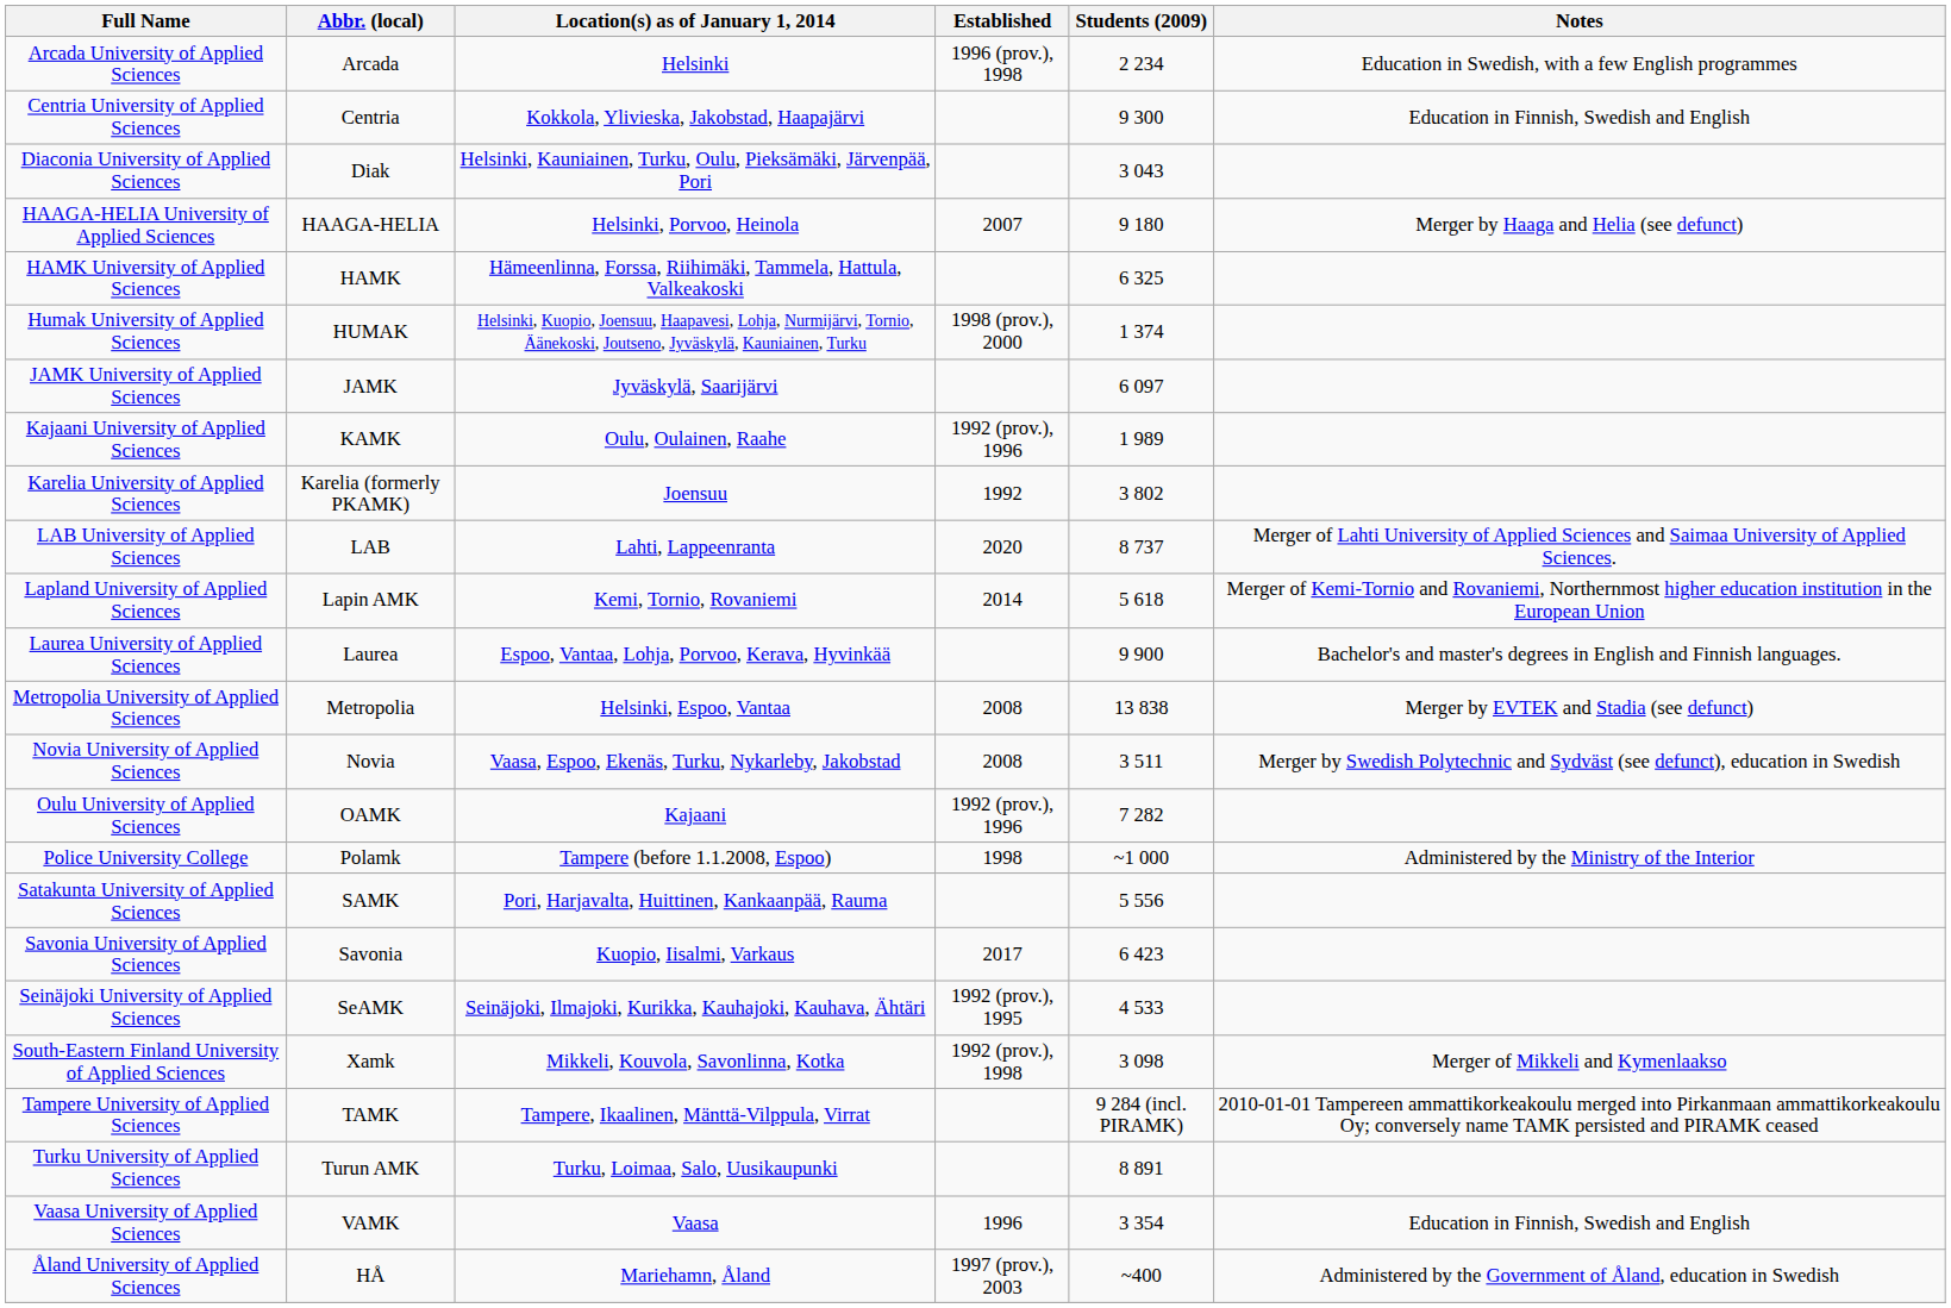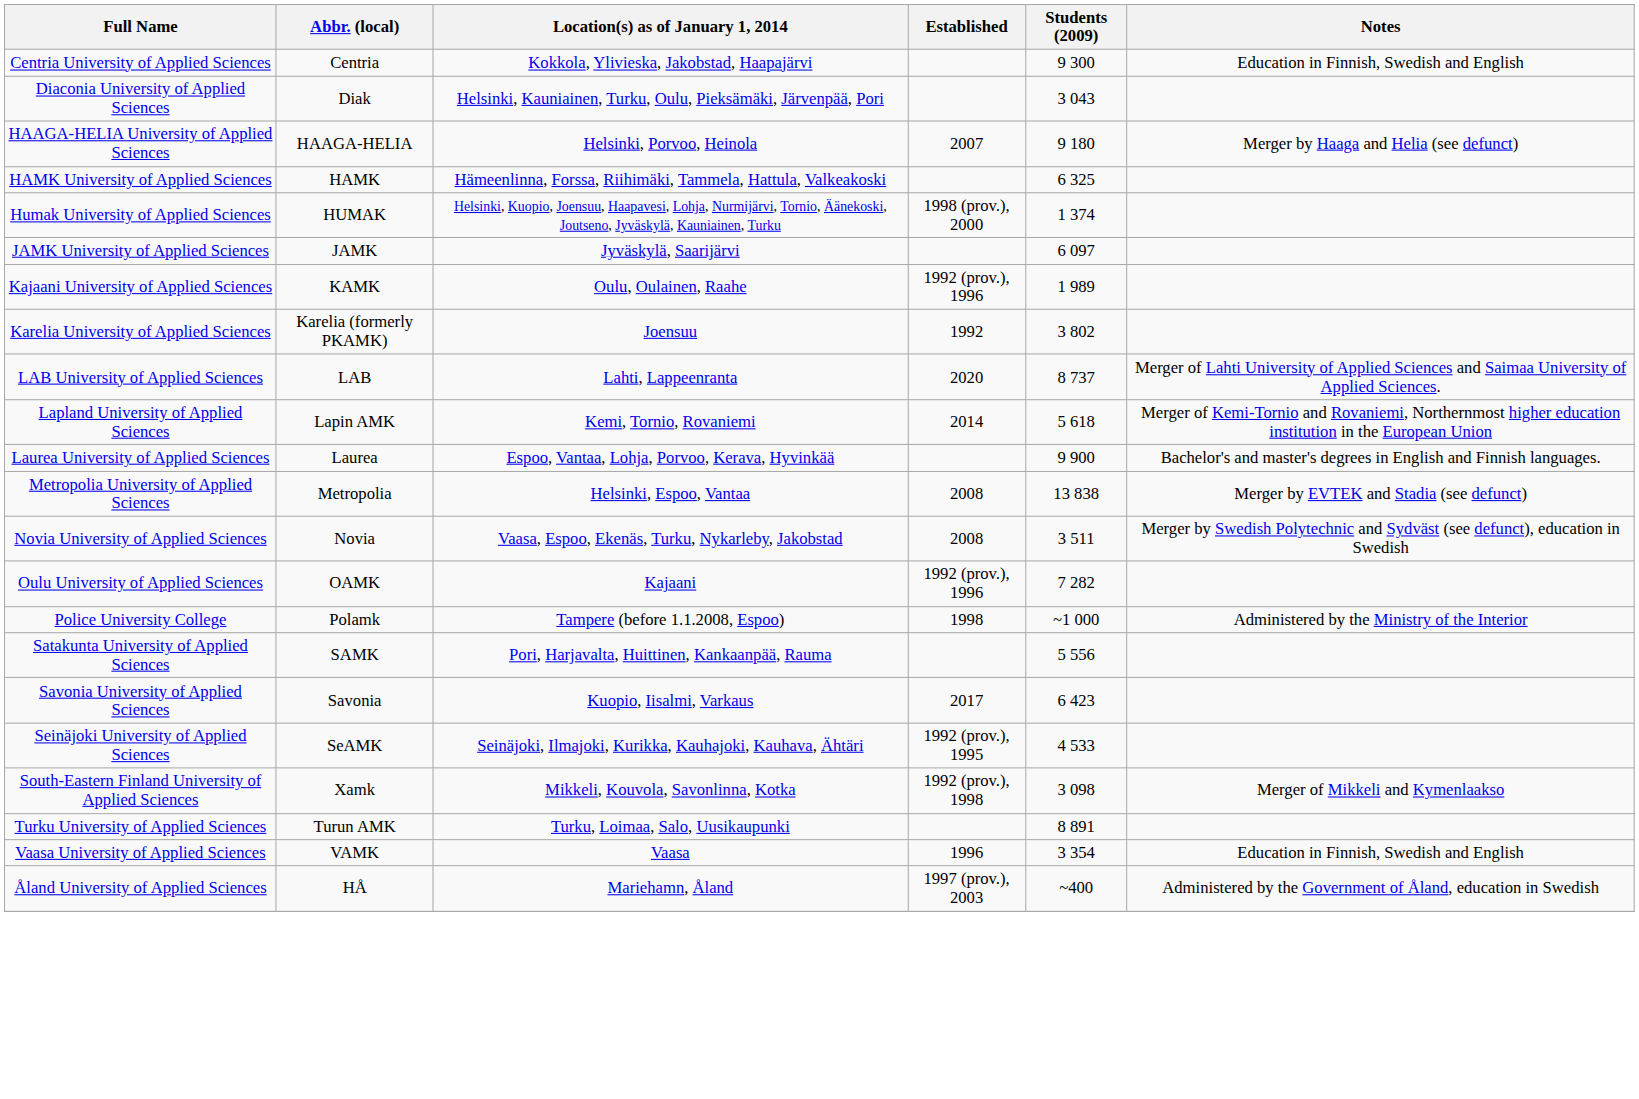- row: Arcada University of Applied Sciences | Arcada | Helsinki | 1996 (prov.), 1998 | 2 234 | Education in Swedish, with a few English programmes
- row: Tampere University of Applied Sciences | TAMK | Tampere, Ikaalinen, Mänttä-Vilppula, Virrat | 9 284 (incl. PIRAMK) | 2010-01-01 Tampereen ammattikorkeakoulu merged into Pirkanmaan ammattikorkeakoulu Oy; conversely name TAMK persisted and PIRAMK ceased
